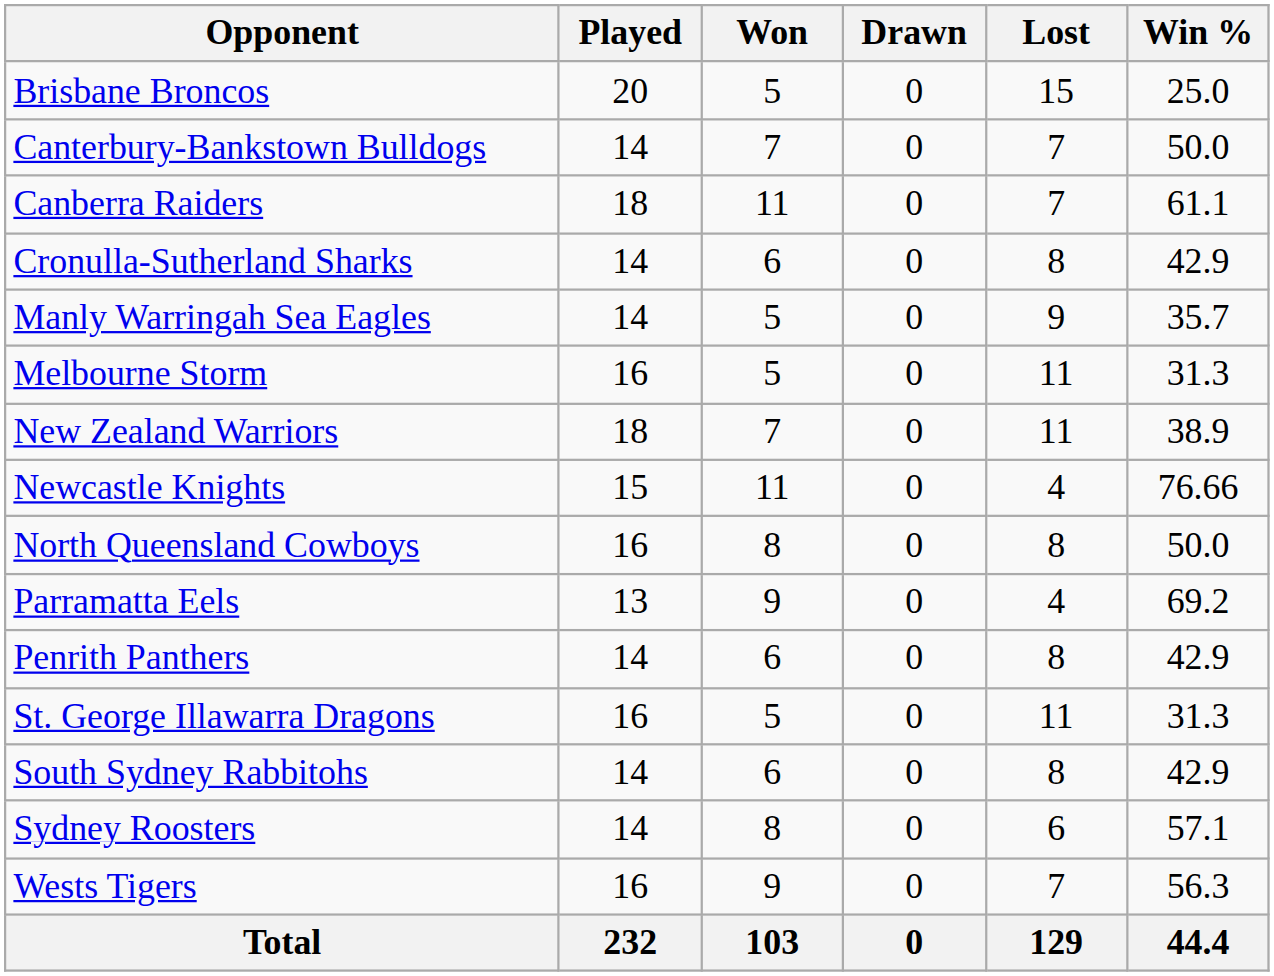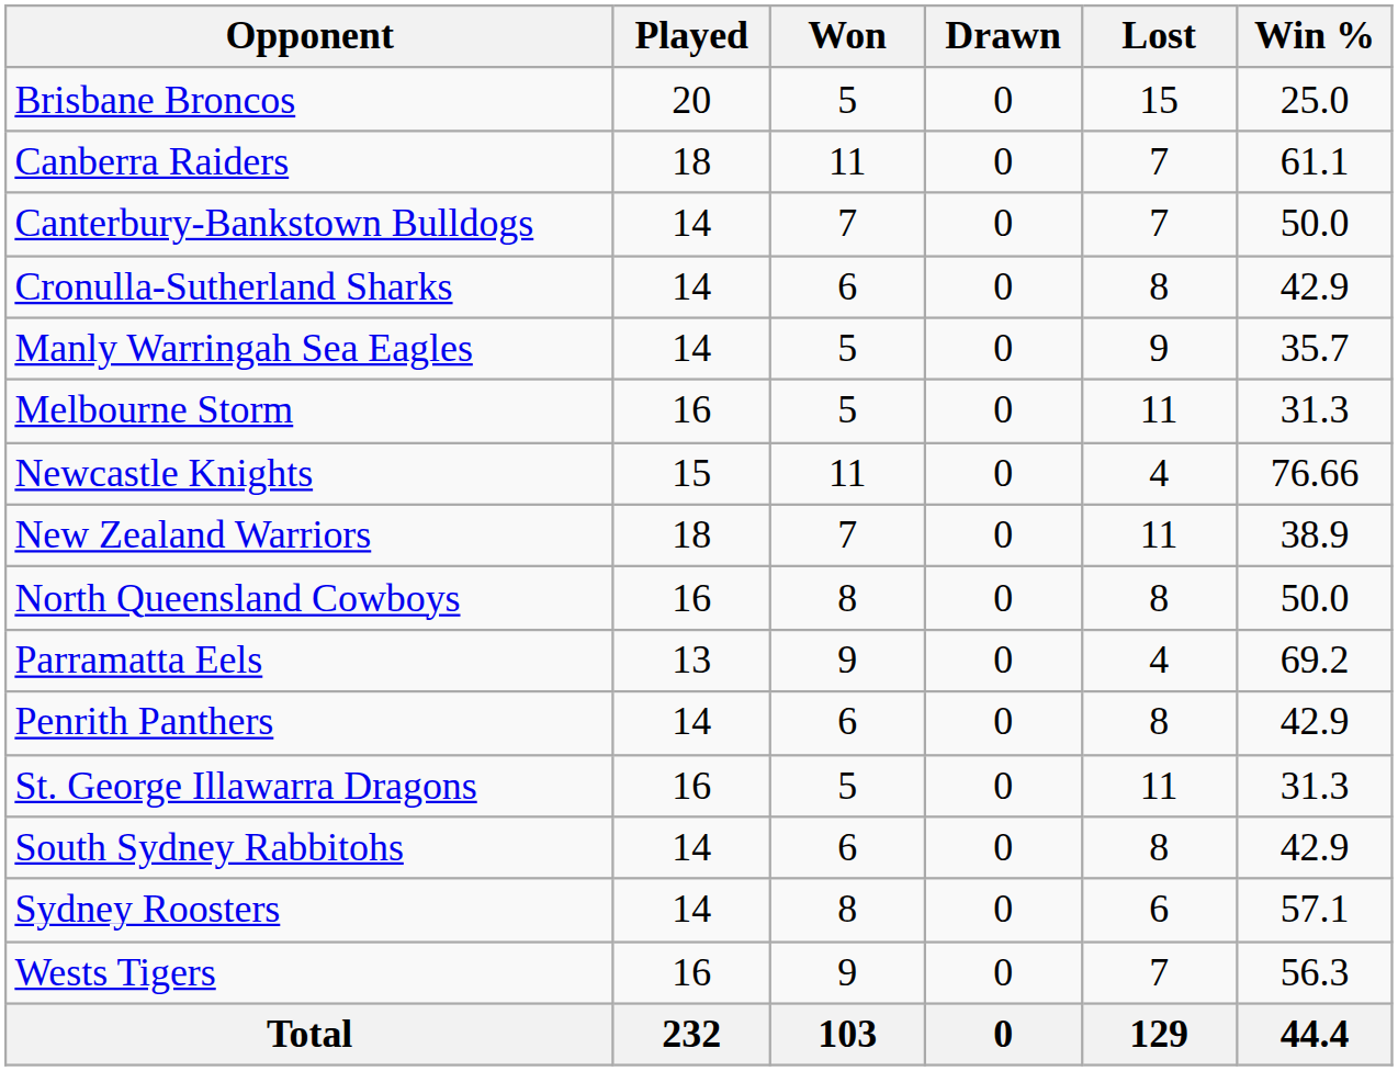rows swapped: Canberra Raiders <-> Canterbury-Bankstown Bulldogs
rows swapped: Newcastle Knights <-> New Zealand Warriors
